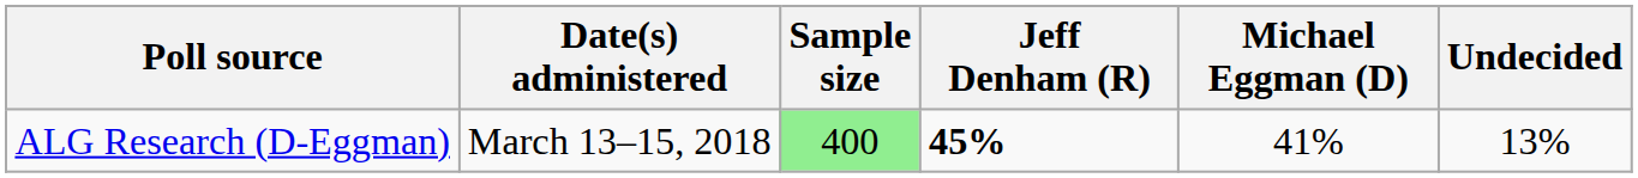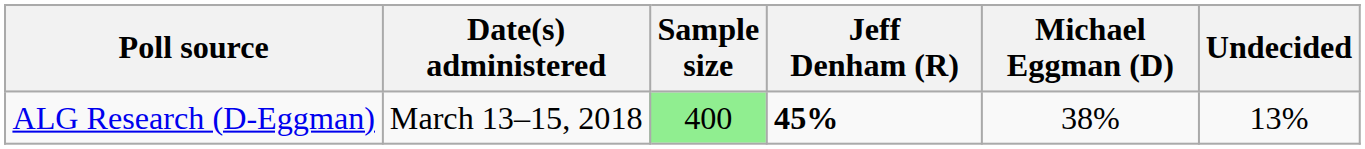ALG Research (D-Eggman) | Michael Eggman (D): 41% -> 38%
